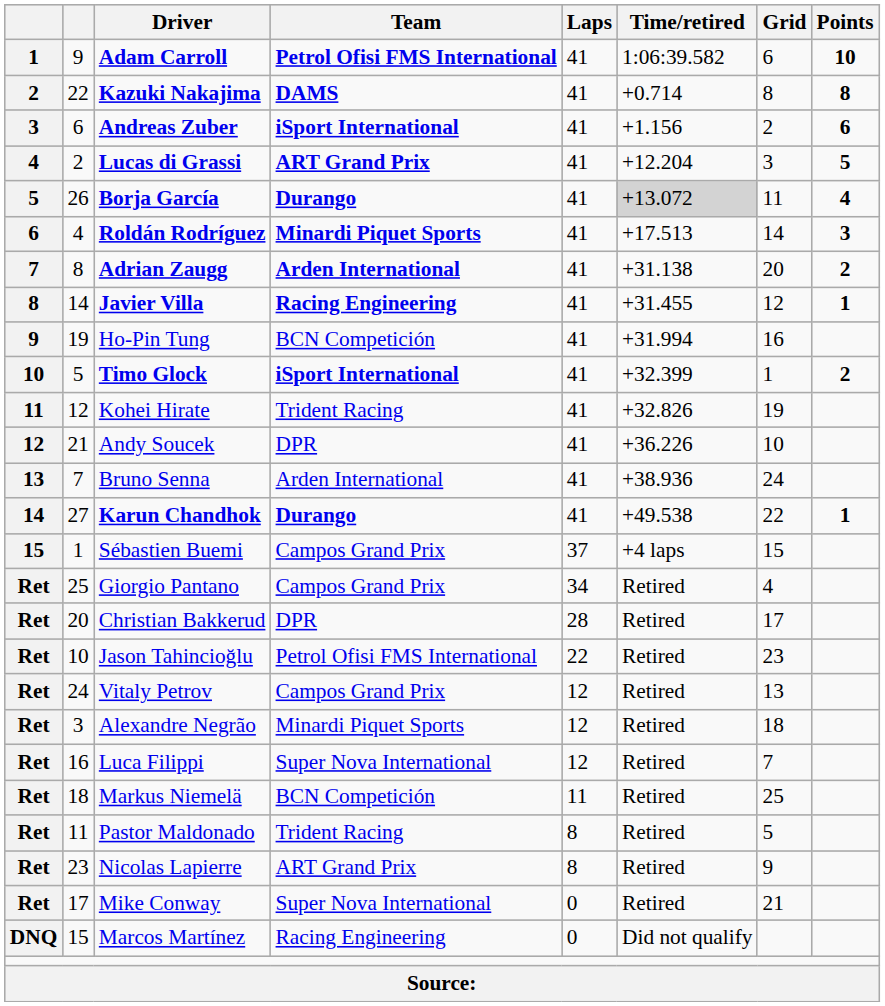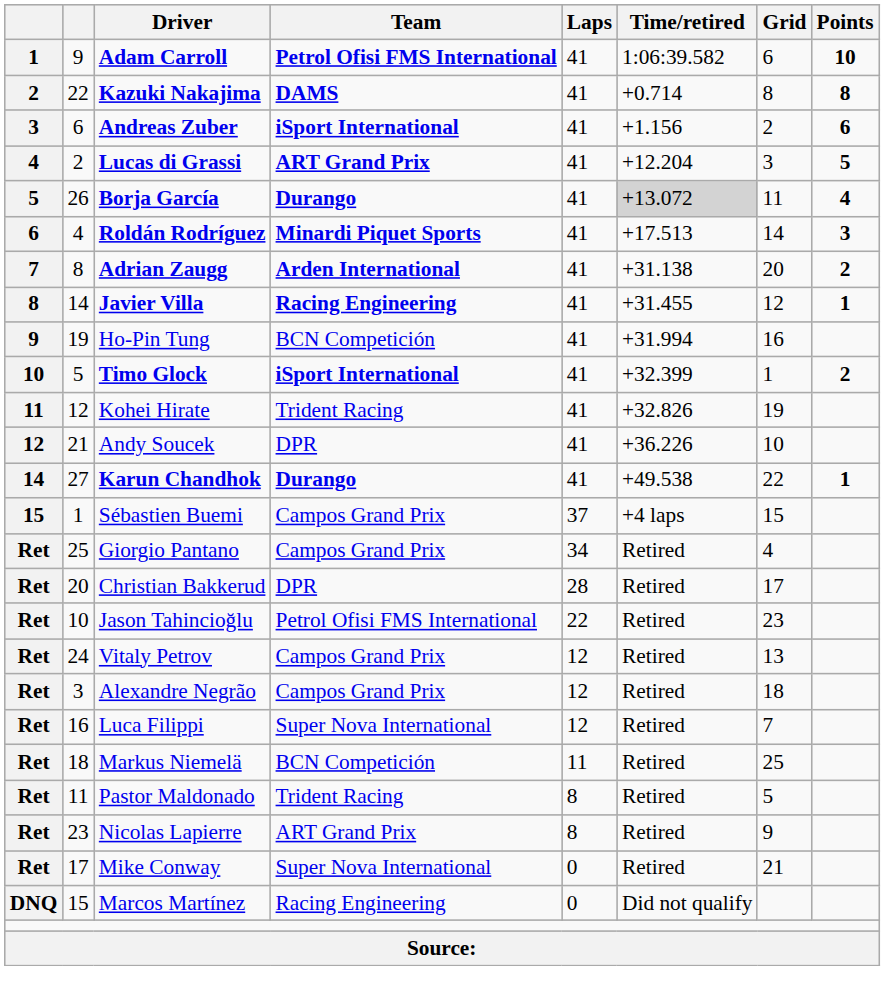- row: 13 | 7 | Bruno Senna | Arden International | 41 | +38.936 | 24
Alexandre Negrão | Team: Minardi Piquet Sports -> Campos Grand Prix
